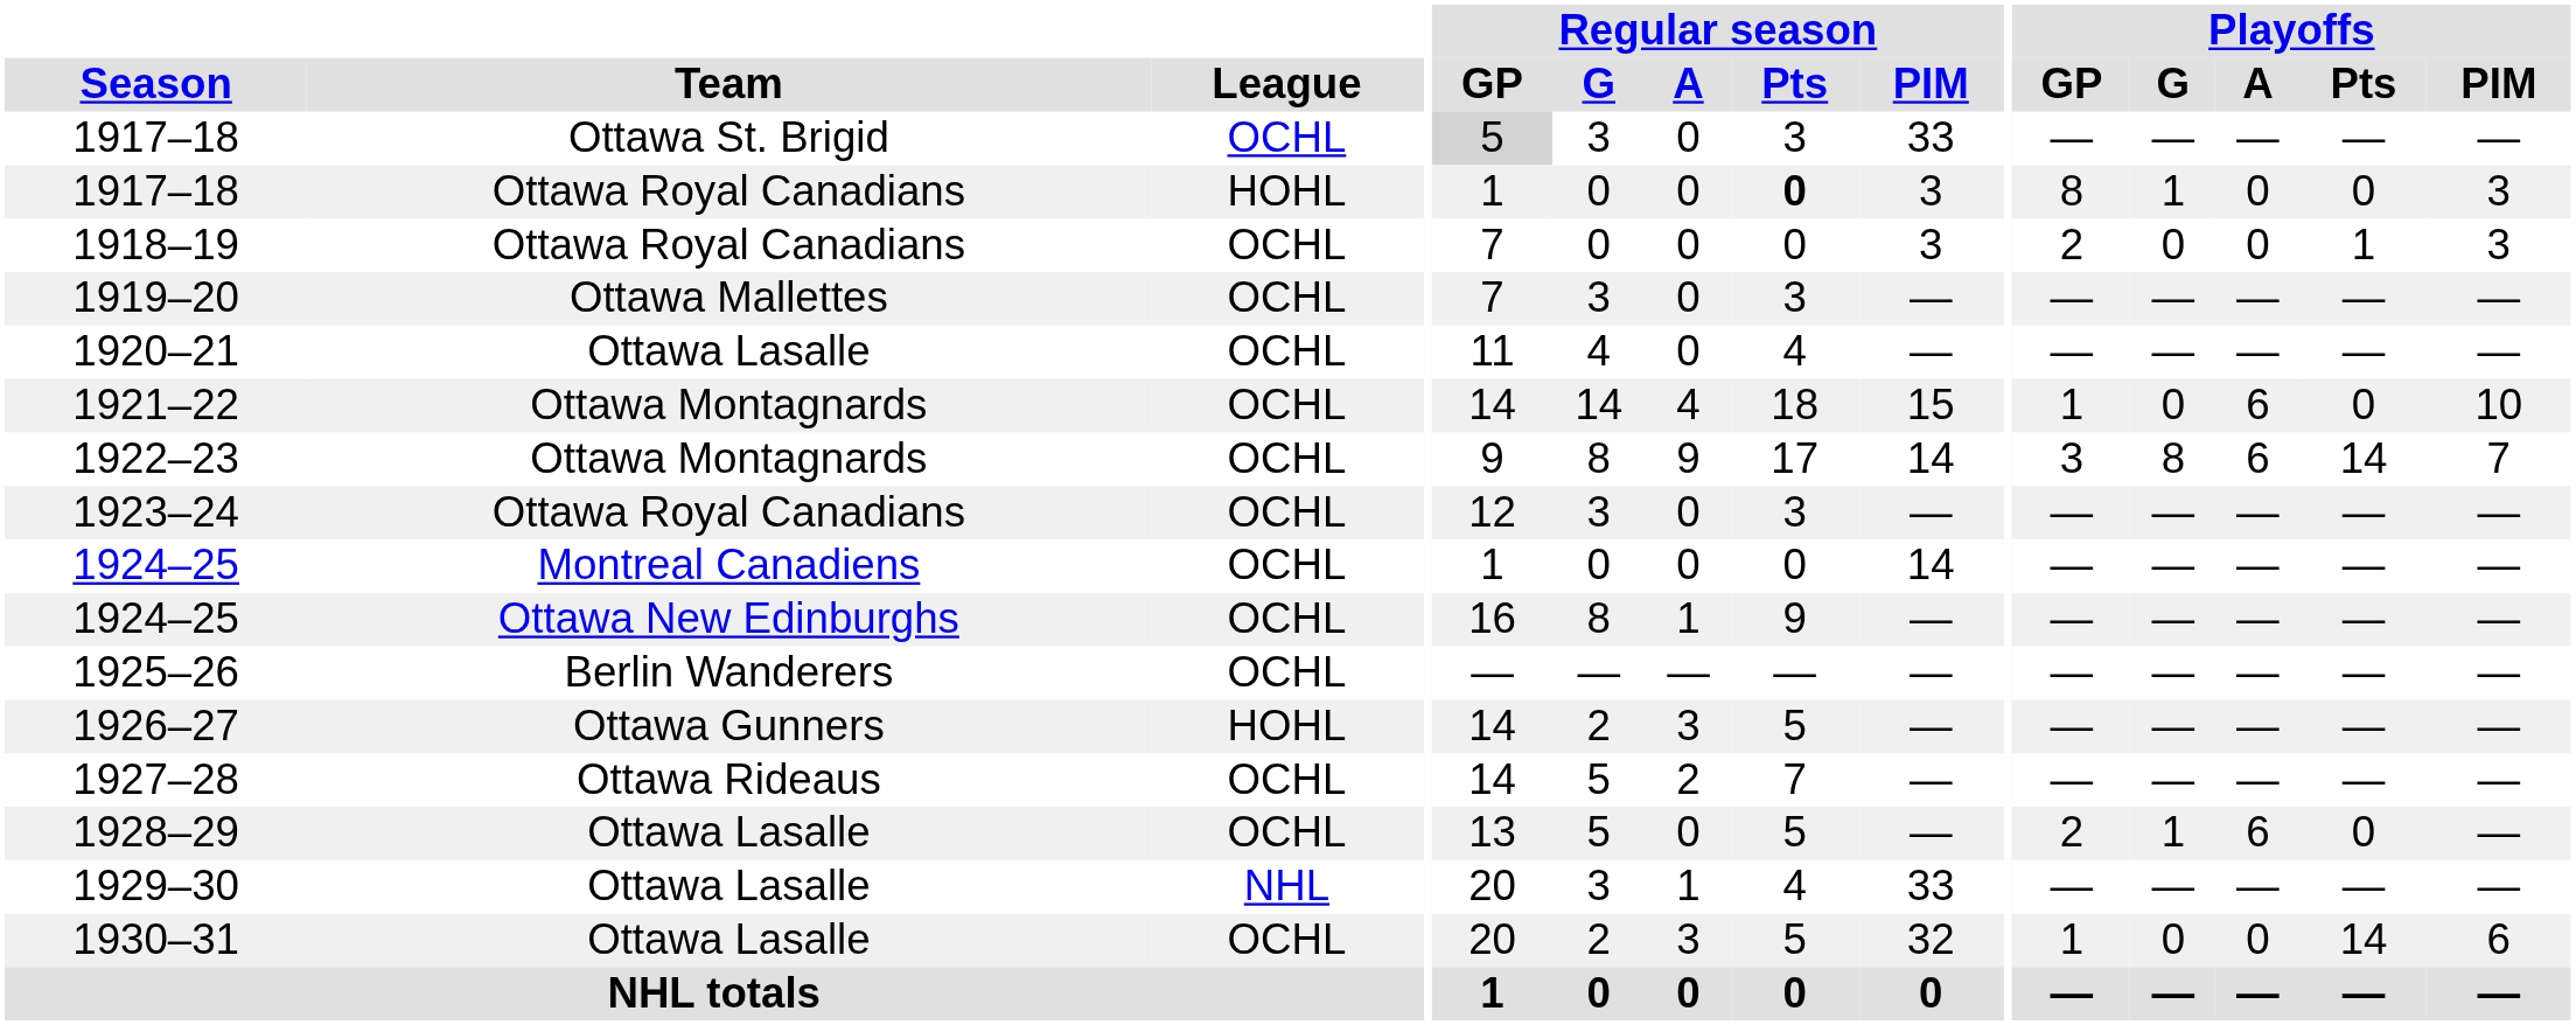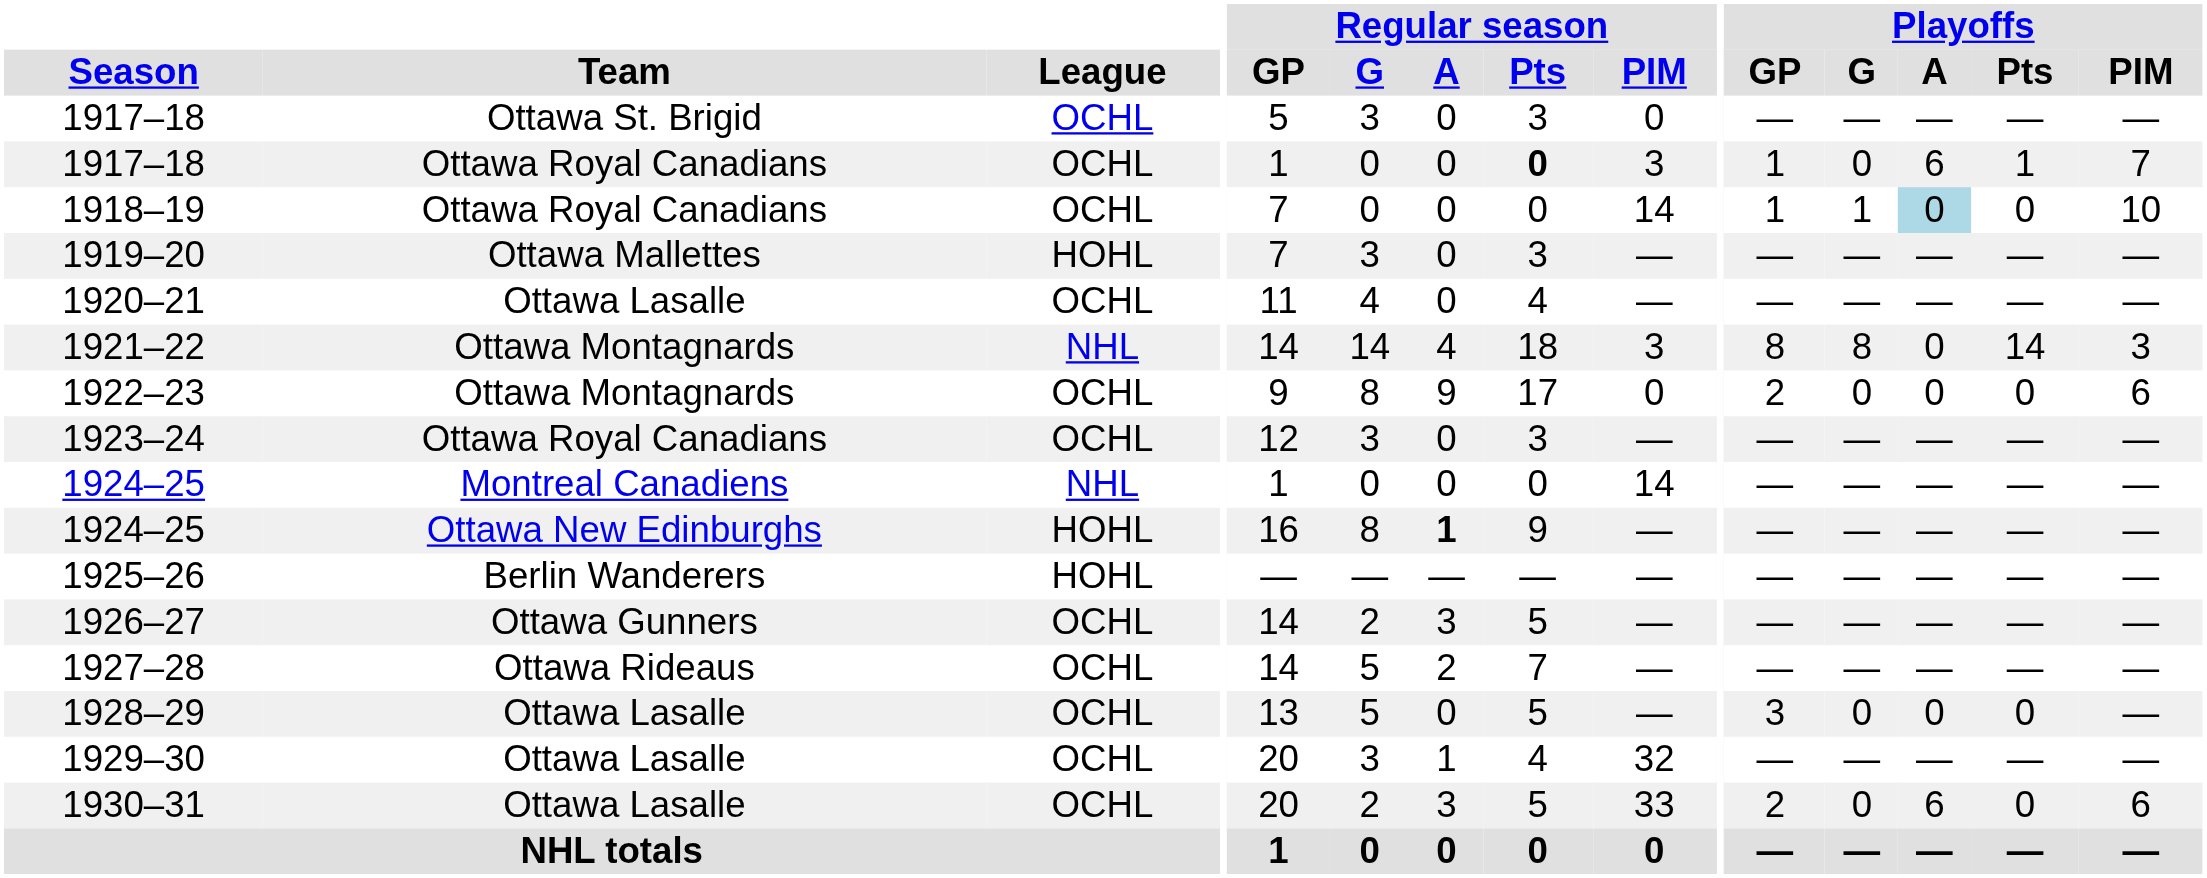1917–18 / Ottawa St. Brigid | Regular season / GP: lightgrey background -> no background
1917–18 / Ottawa St. Brigid | Regular season / PIM: 33 -> 0
1917–18 / Ottawa Royal Canadians | League: HOHL -> OCHL
1917–18 / Ottawa Royal Canadians | Playoffs / GP: 8 -> 1
1917–18 / Ottawa Royal Canadians | Playoffs / G: 1 -> 0
1917–18 / Ottawa Royal Canadians | Playoffs / A: 0 -> 6
1917–18 / Ottawa Royal Canadians | Playoffs / Pts: 0 -> 1
1917–18 / Ottawa Royal Canadians | Playoffs / PIM: 3 -> 7
1918–19 | Regular season / PIM: 3 -> 14
1918–19 | Playoffs / GP: 2 -> 1
1918–19 | Playoffs / G: 0 -> 1
1918–19 | Playoffs / A: no background -> lightblue background
1918–19 | Playoffs / Pts: 1 -> 0
1918–19 | Playoffs / PIM: 3 -> 10
1919–20 | League: OCHL -> HOHL
1921–22 | League: OCHL -> NHL
1921–22 | Regular season / PIM: 15 -> 3
1921–22 | Playoffs / GP: 1 -> 8
1921–22 | Playoffs / G: 0 -> 8
1921–22 | Playoffs / A: 6 -> 0
1921–22 | Playoffs / Pts: 0 -> 14
1921–22 | Playoffs / PIM: 10 -> 3
1922–23 | Regular season / PIM: 14 -> 0
1922–23 | Playoffs / GP: 3 -> 2
1922–23 | Playoffs / G: 8 -> 0
1922–23 | Playoffs / A: 6 -> 0
1922–23 | Playoffs / Pts: 14 -> 0
1922–23 | Playoffs / PIM: 7 -> 6
1924–25 / Montreal Canadiens | League: OCHL -> NHL
1924–25 / Ottawa New Edinburghs | League: OCHL -> HOHL
1924–25 / Ottawa New Edinburghs | Regular season / A: normal -> bold
1925–26 | League: OCHL -> HOHL
1926–27 | League: HOHL -> OCHL
1928–29 | Playoffs / GP: 2 -> 3
1928–29 | Playoffs / G: 1 -> 0
1928–29 | Playoffs / A: 6 -> 0
1929–30 | League: NHL -> OCHL
1929–30 | Regular season / PIM: 33 -> 32
1930–31 | Regular season / PIM: 32 -> 33
1930–31 | Playoffs / GP: 1 -> 2
1930–31 | Playoffs / A: 0 -> 6
1930–31 | Playoffs / Pts: 14 -> 0
